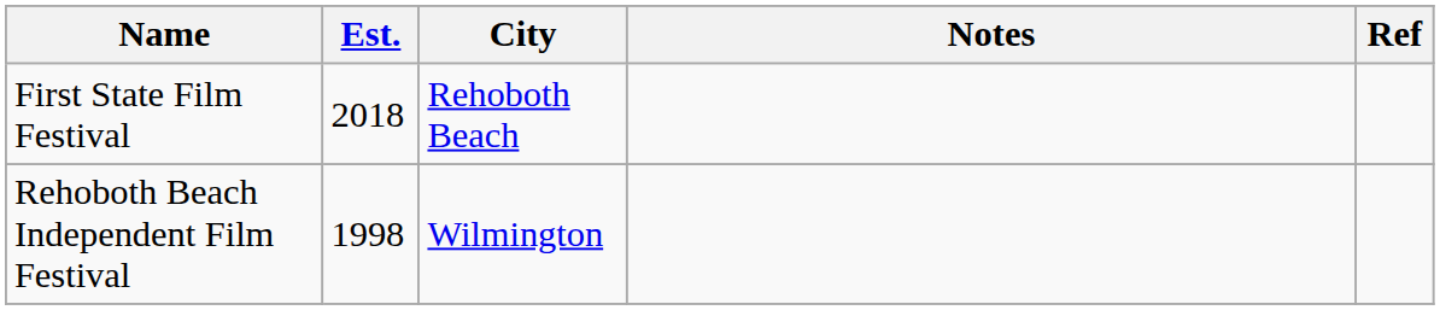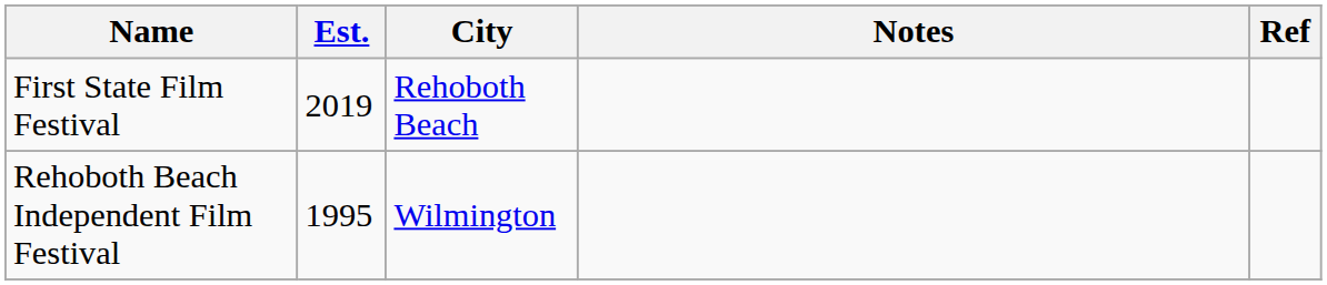First State Film Festival | Est.: 2018 -> 2019
Rehoboth Beach Independent Film Festival | Est.: 1998 -> 1995
